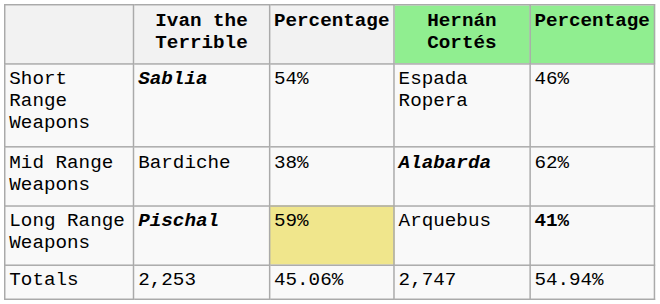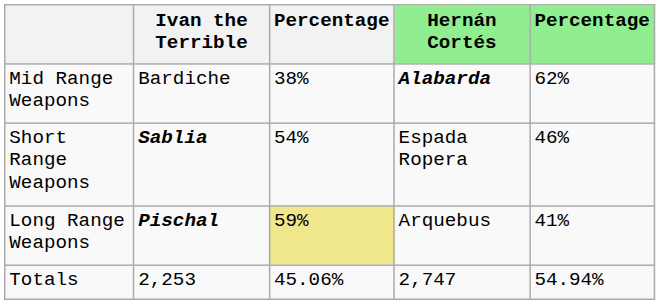rows swapped: Short Range Weapons <-> Mid Range Weapons
Long Range Weapons | column 5: bold -> normal
